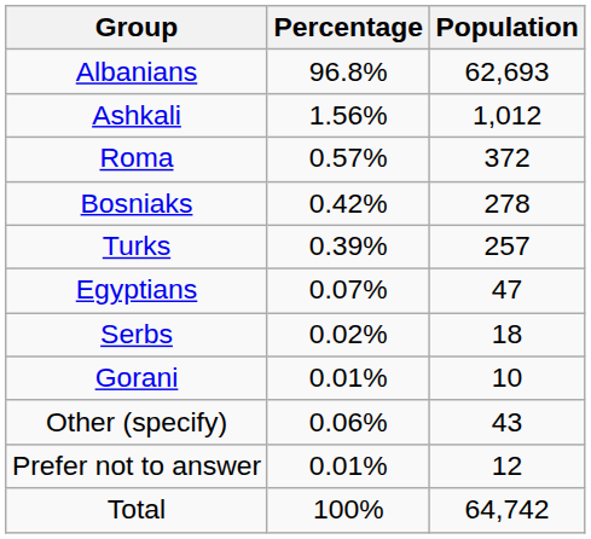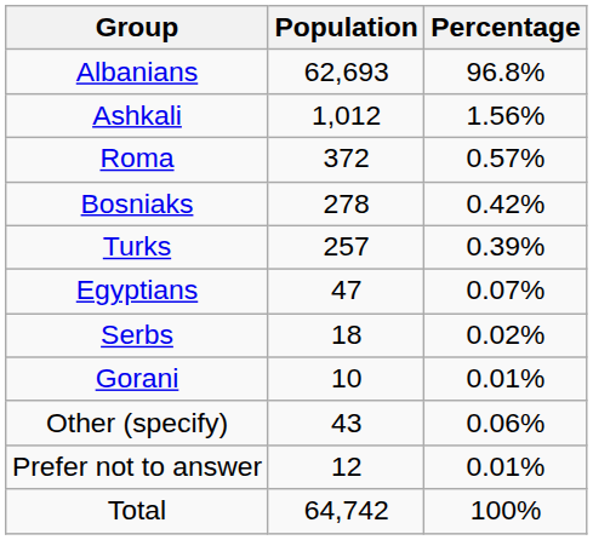columns swapped: Population <-> Percentage
